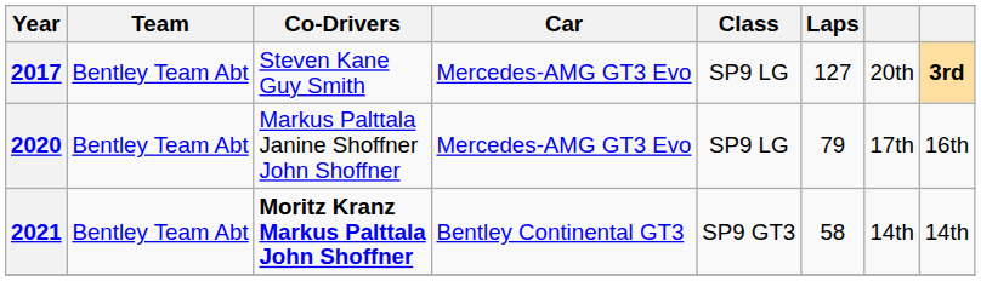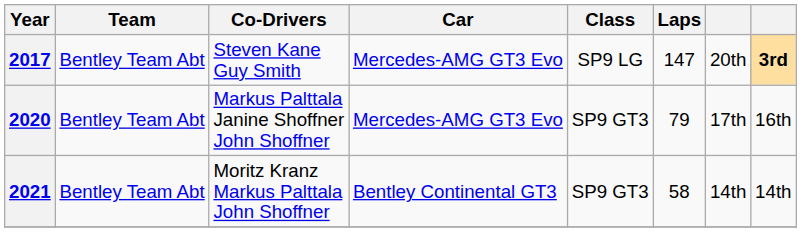2017 | Laps: 127 -> 147
2020 | Class: SP9 LG -> SP9 GT3
2021 | Co-Drivers: bold -> normal
